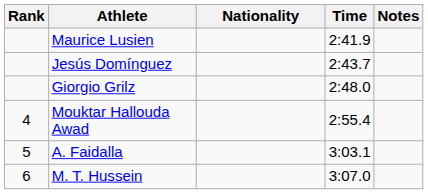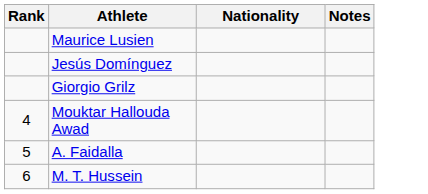- column: Time | 2:41.9 | 2:43.7 | 2:48.0 | 2:55.4 | 3:03.1 | 3:07.0
